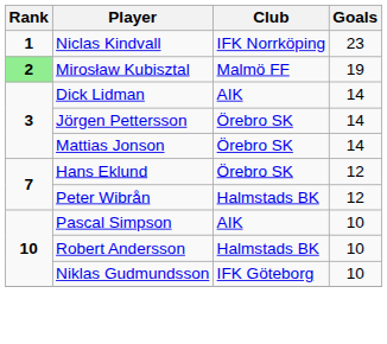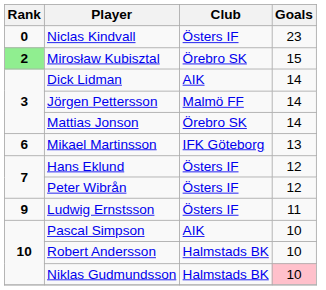Niclas Kindvall | Rank: 1 -> 0
Niclas Kindvall | Club: IFK Norrköping -> Östers IF
Mirosław Kubisztal | Club: Malmö FF -> Örebro SK
Mirosław Kubisztal | Goals: 19 -> 15
Jörgen Pettersson | Club: Örebro SK -> Malmö FF
+ row: 6 | Mikael Martinsson | IFK Göteborg | 13
Hans Eklund | Club: Örebro SK -> Östers IF
Peter Wibrån | Club: Halmstads BK -> Östers IF
+ row: 9 | Ludwig Ernstsson | Östers IF | 11
Niklas Gudmundsson | Club: IFK Göteborg -> Halmstads BK
Niklas Gudmundsson | Goals: no background -> pink background
